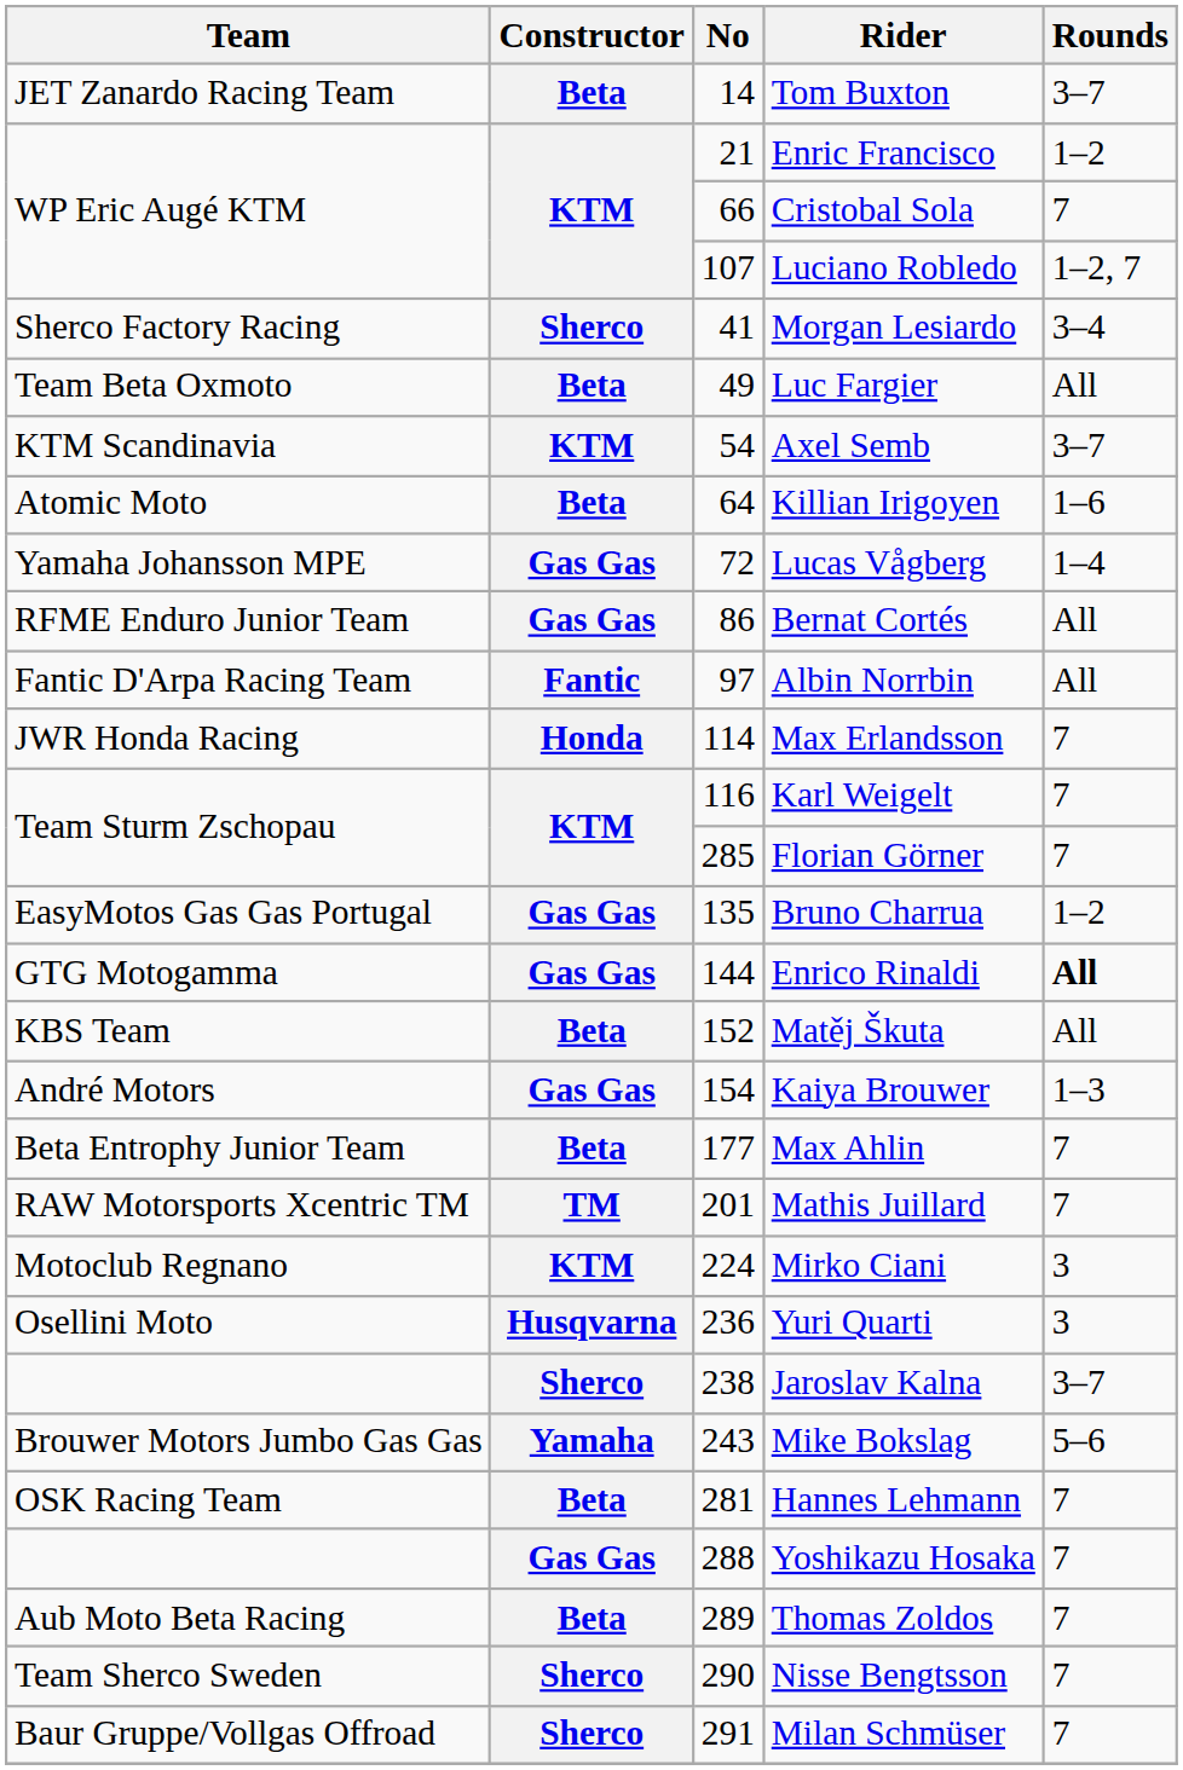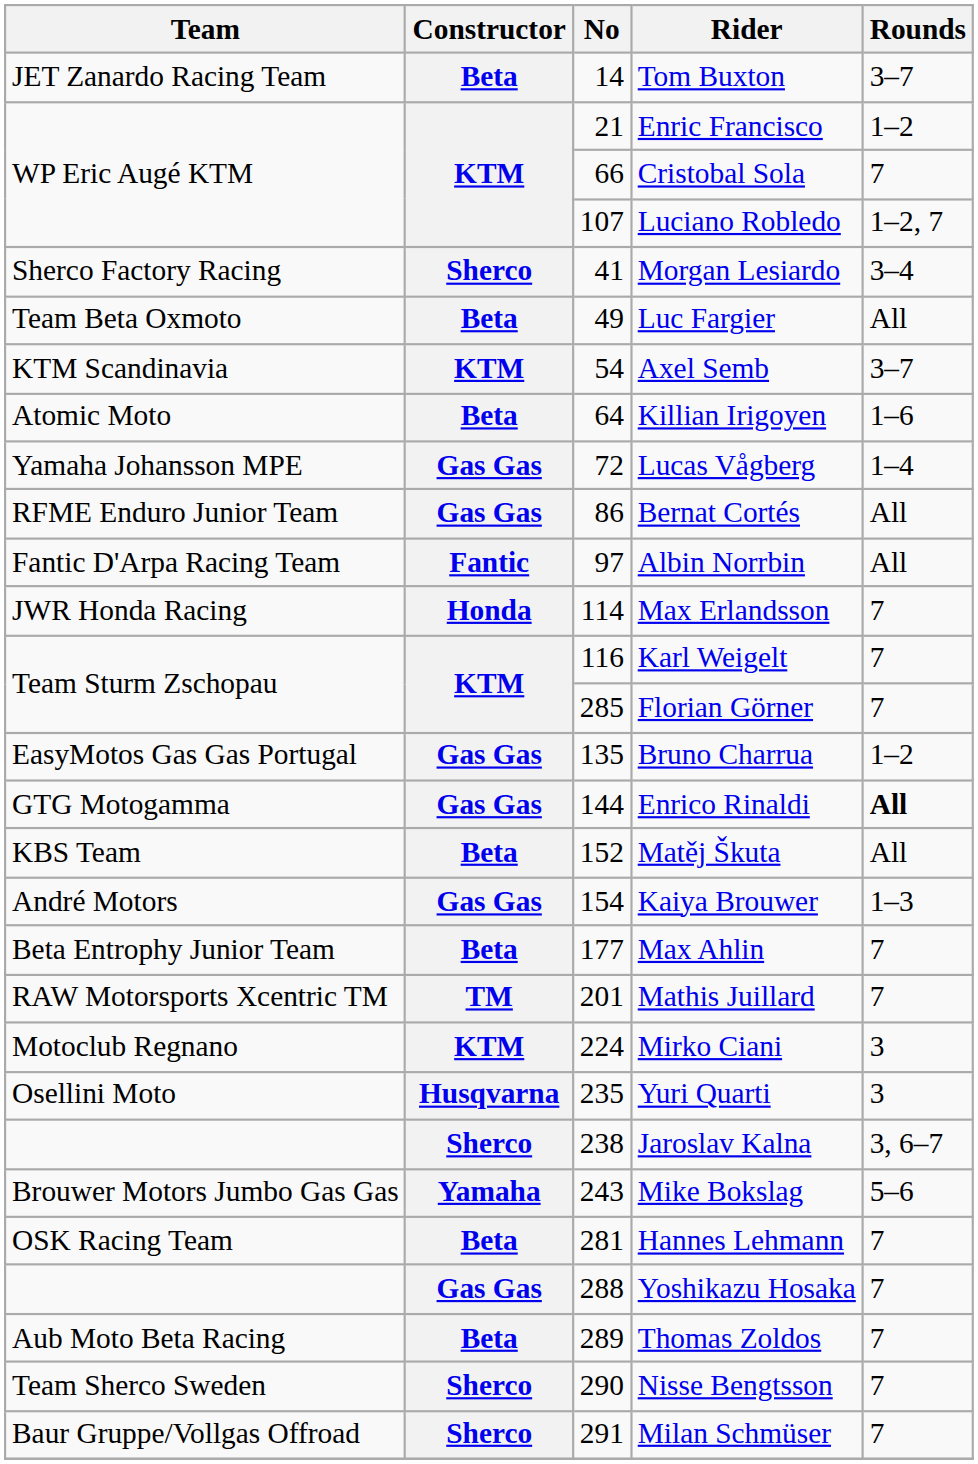Yuri Quarti | No: 236 -> 235
Jaroslav Kalna | Rounds: 3–7 -> 3, 6–7
